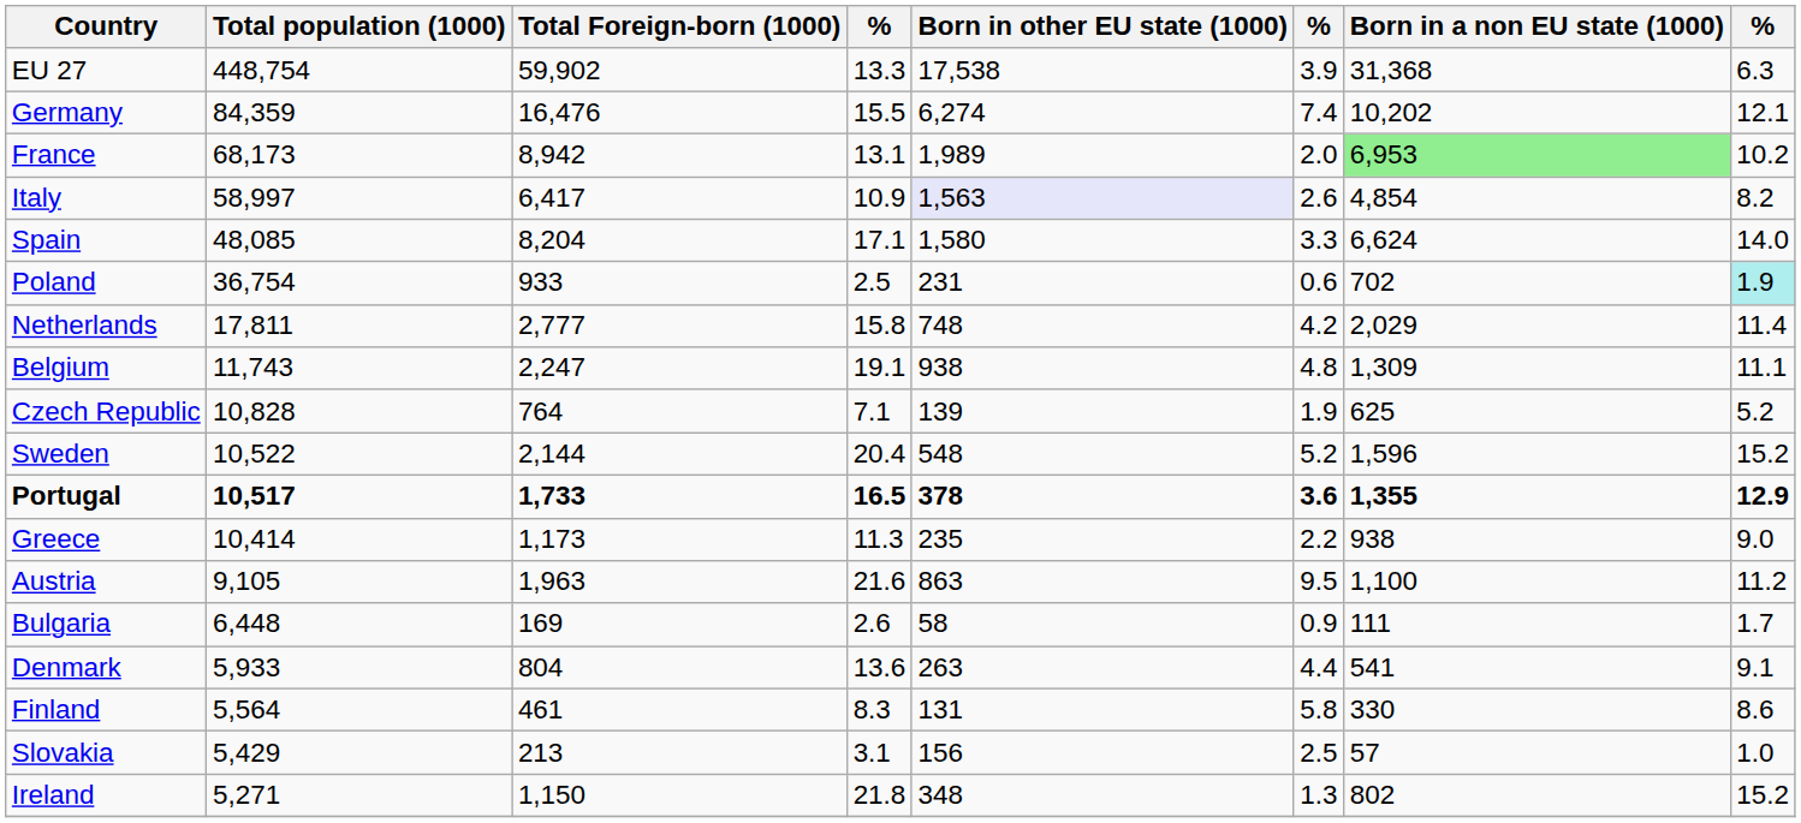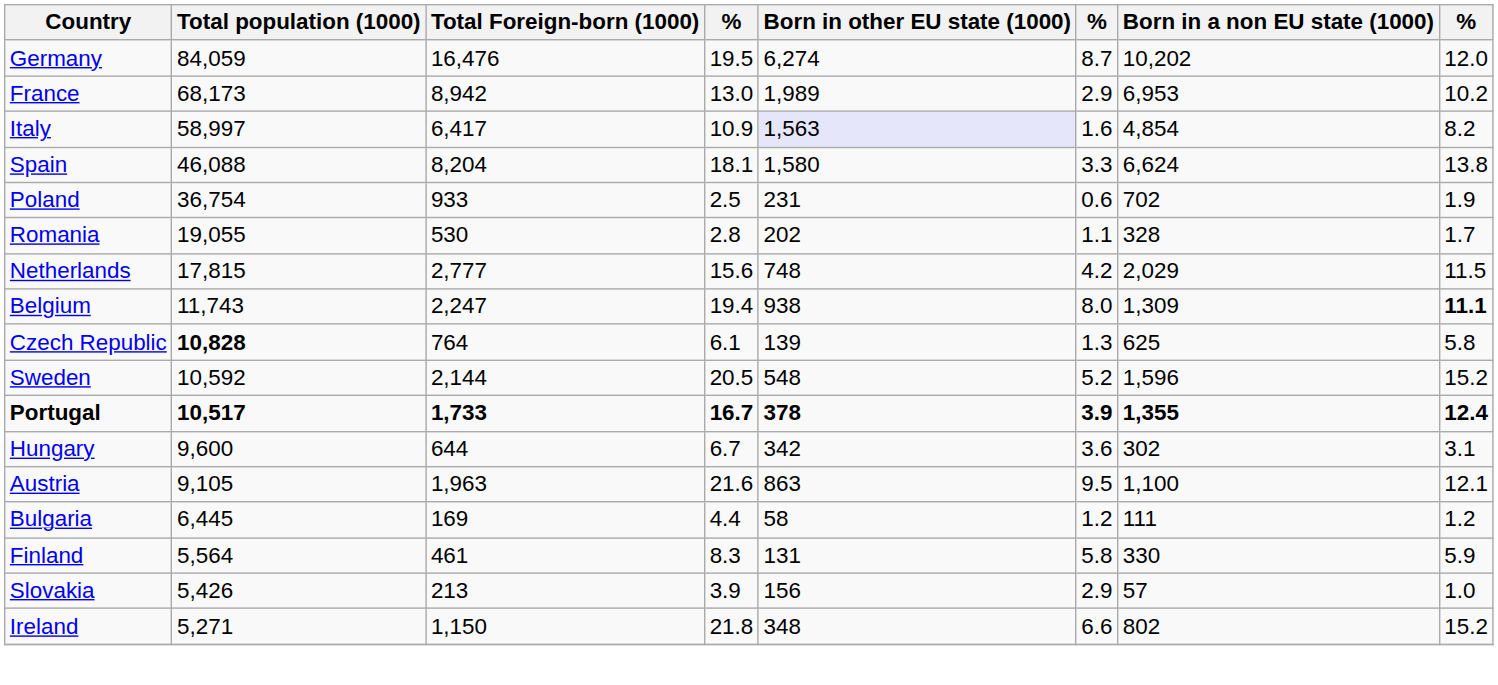- row: EU 27 | 448,754 | 59,902 | 13.3 | 17,538 | 3.9 | 31,368 | 6.3
Germany | Total population (1000): 84,359 -> 84,059
Germany | column 4: 15.5 -> 19.5
Germany | column 6: 7.4 -> 8.7
Germany | column 8: 12.1 -> 12.0
France | column 4: 13.1 -> 13.0
France | column 6: 2.0 -> 2.9
France | Born in a non EU state (1000): lightgreen background -> no background
Italy | column 6: 2.6 -> 1.6
Spain | Total population (1000): 48,085 -> 46,088
Spain | column 4: 17.1 -> 18.1
Spain | column 8: 14.0 -> 13.8
Poland | column 8: paleturquoise background -> no background
+ row: Romania | 19,055 | 530 | 2.8 | 202 | 1.1 | 328 | 1.7
Netherlands | Total population (1000): 17,811 -> 17,815
Netherlands | column 4: 15.8 -> 15.6
Netherlands | column 8: 11.4 -> 11.5
Belgium | column 4: 19.1 -> 19.4
Belgium | column 6: 4.8 -> 8.0
Belgium | column 8: normal -> bold
Czech Republic | Total population (1000): normal -> bold
Czech Republic | column 4: 7.1 -> 6.1
Czech Republic | column 6: 1.9 -> 1.3
Czech Republic | column 8: 5.2 -> 5.8
Sweden | Total population (1000): 10,522 -> 10,592
Sweden | column 4: 20.4 -> 20.5
Portugal | column 4: 16.5 -> 16.7
Portugal | column 6: 3.6 -> 3.9
Portugal | column 8: 12.9 -> 12.4
- row: Greece | 10,414 | 1,173 | 11.3 | 235 | 2.2 | 938 | 9.0
+ row: Hungary | 9,600 | 644 | 6.7 | 342 | 3.6 | 302 | 3.1
Austria | column 8: 11.2 -> 12.1
Bulgaria | Total population (1000): 6,448 -> 6,445
Bulgaria | column 4: 2.6 -> 4.4
Bulgaria | column 6: 0.9 -> 1.2
Bulgaria | column 8: 1.7 -> 1.2
- row: Denmark | 5,933 | 804 | 13.6 | 263 | 4.4 | 541 | 9.1
Finland | column 8: 8.6 -> 5.9
Slovakia | Total population (1000): 5,429 -> 5,426
Slovakia | column 4: 3.1 -> 3.9
Slovakia | column 6: 2.5 -> 2.9
Ireland | column 6: 1.3 -> 6.6
